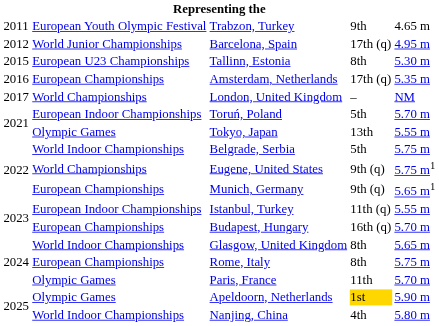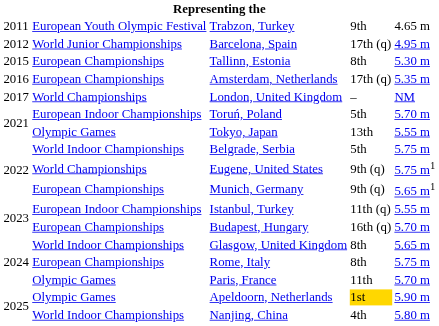Tallinn, Estonia | column 2: European U23 Championships -> European Championships
